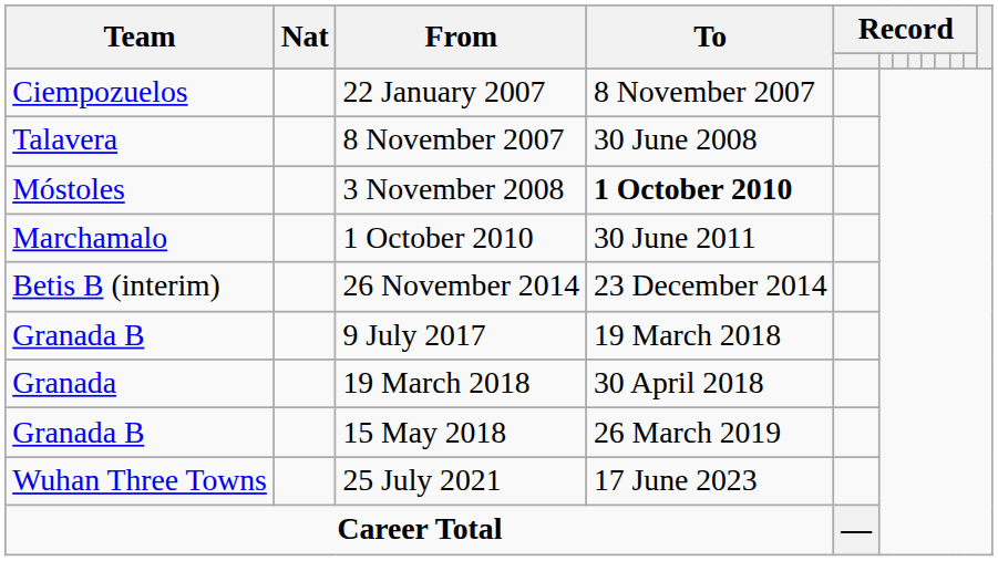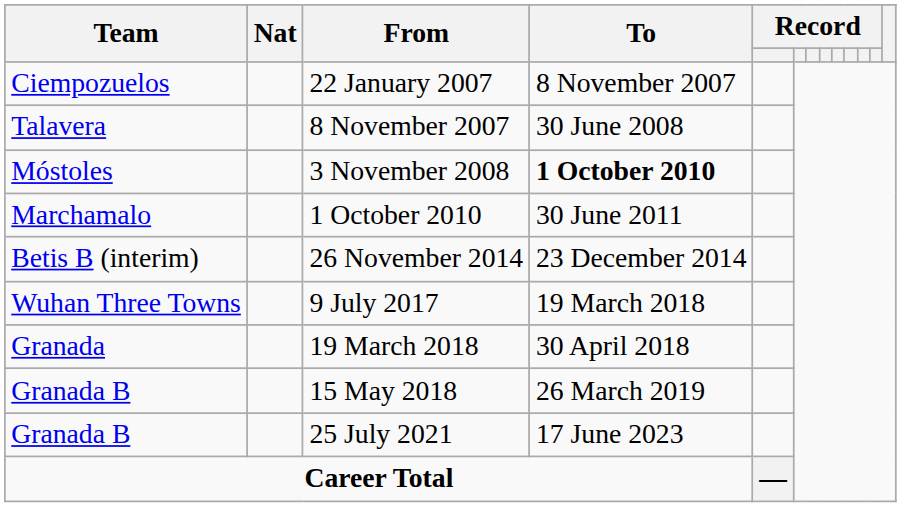9 July 2017 | Team: Granada B -> Wuhan Three Towns
25 July 2021 | Team: Wuhan Three Towns -> Granada B
